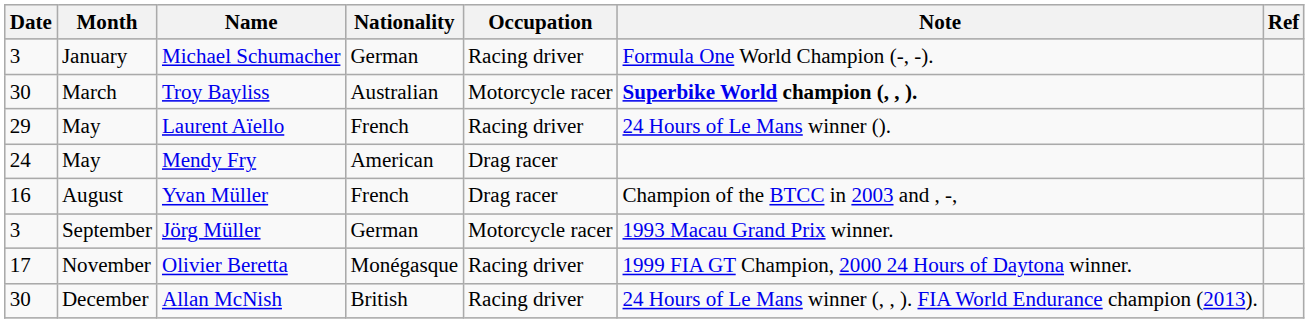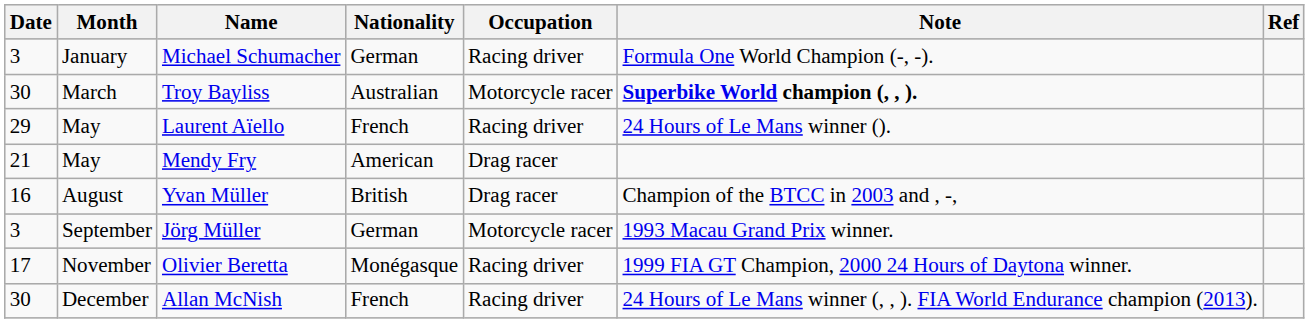Mendy Fry | Date: 24 -> 21
Yvan Müller | Nationality: French -> British
Allan McNish | Nationality: British -> French
